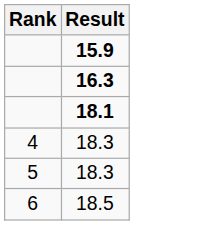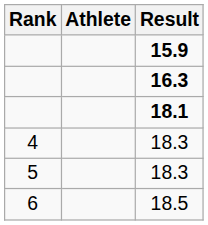+ column: Athlete
